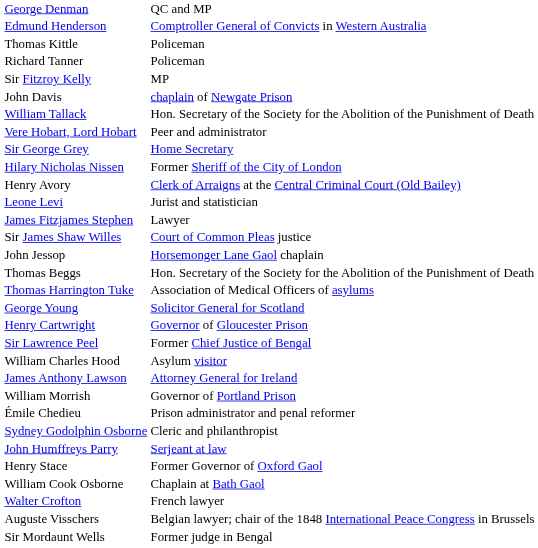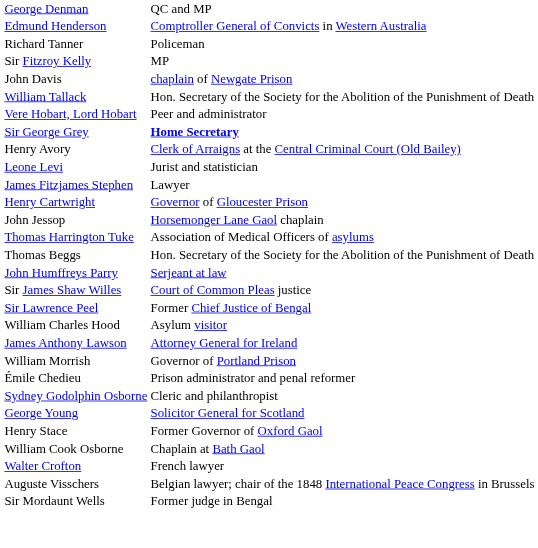- row: Thomas Kittle | Policeman
Sir George Grey | column 2: normal -> bold
- row: Hilary Nicholas Nissen | Former Sheriff of the City of London
rows swapped: Sir James Shaw Willes <-> Henry Cartwright
rows swapped: Thomas Beggs <-> Thomas Harrington Tuke
rows swapped: John Humffreys Parry <-> George Young
